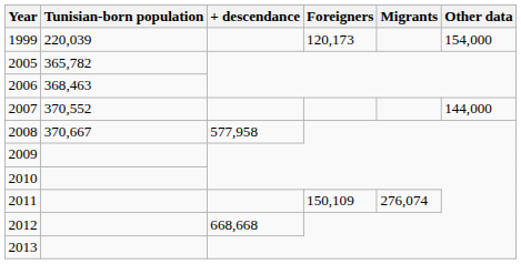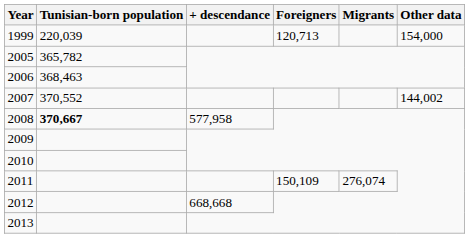1999 | Foreigners: 120,173 -> 120,713
2007 | Other data: 144,000 -> 144,002
2008 | Tunisian-born population: normal -> bold
